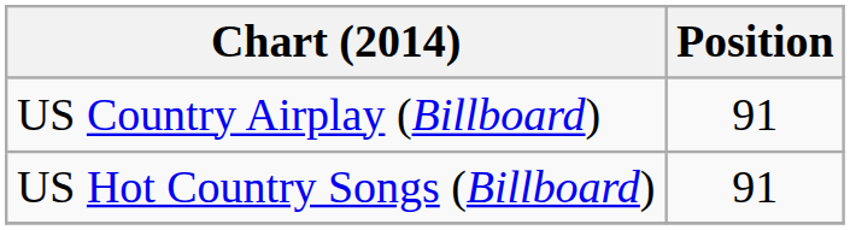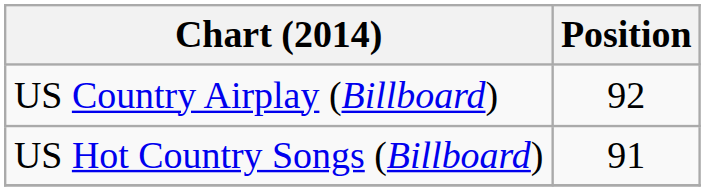US Country Airplay (Billboard) | Position: 91 -> 92
